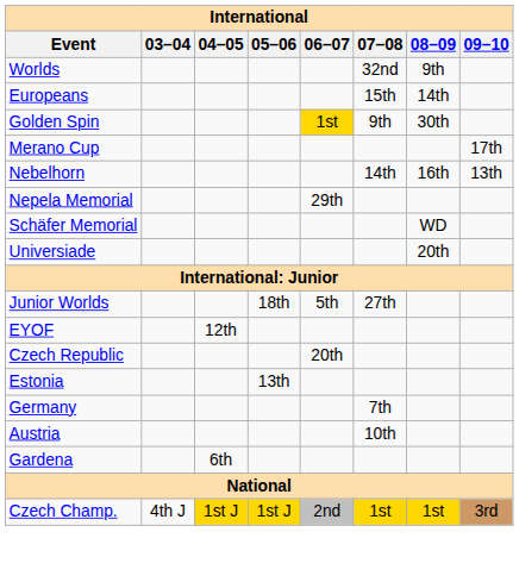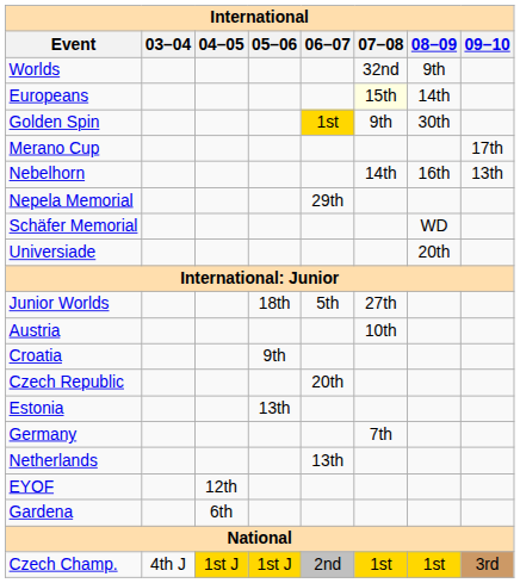Europeans | 07–08: no background -> lightyellow background
rows swapped: Austria <-> EYOF
+ row: Croatia | 9th
+ row: Netherlands | 13th
